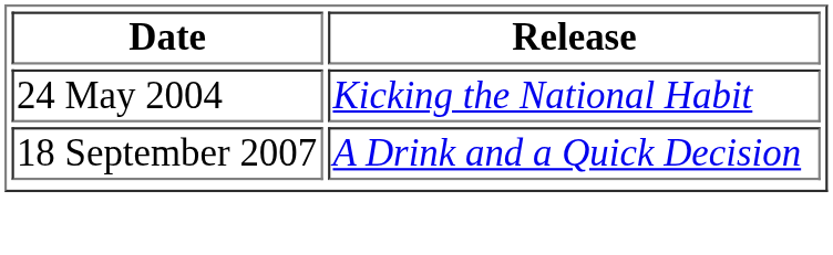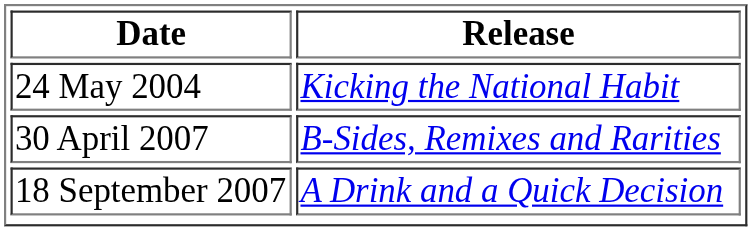+ row: 30 April 2007 | B-Sides, Remixes and Rarities
